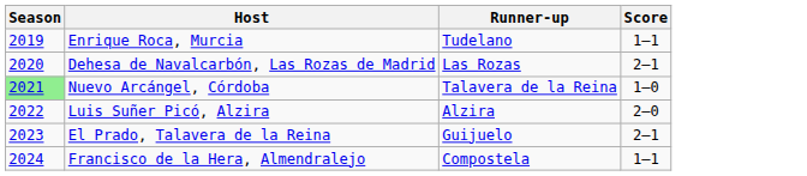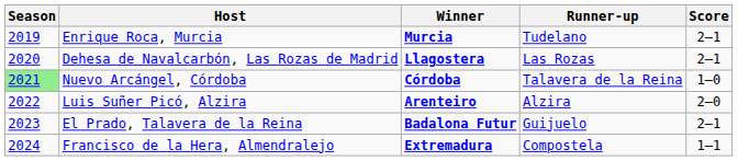+ column: Winner | Murcia | Llagostera | Córdoba | Arenteiro | Badalona Futur | Extremadura
Enrique Roca, Murcia | Score: 1–1 -> 2–1
